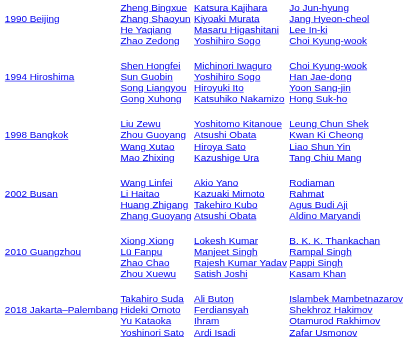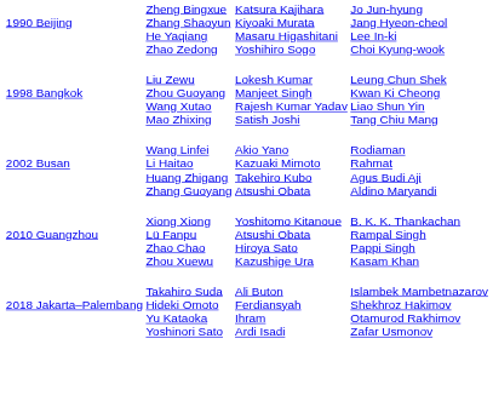- row: 1994 Hiroshima | Shen Hongfei Sun Guobin Song Liangyou Gong Xuhong | Michinori Iwaguro Yoshihiro Sogo Hiroyuki Ito Katsuhiko Nakamizo | Choi Kyung-wook Han Jae-dong Yoon Sang-jin Hong Suk-ho
1998 Bangkok | column 3: Yoshitomo Kitanoue Atsushi Obata Hiroya Sato Kazushige Ura -> Lokesh Kumar Manjeet Singh Rajesh Kumar Yadav Satish Joshi
2010 Guangzhou | column 3: Lokesh Kumar Manjeet Singh Rajesh Kumar Yadav Satish Joshi -> Yoshitomo Kitanoue Atsushi Obata Hiroya Sato Kazushige Ura
